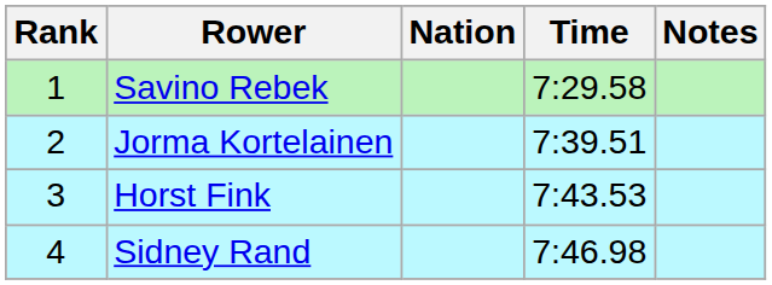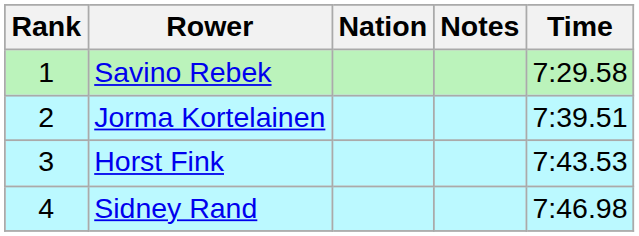columns swapped: Time <-> Notes
